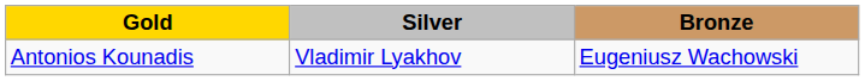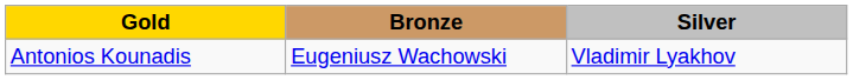columns swapped: Silver <-> Bronze
